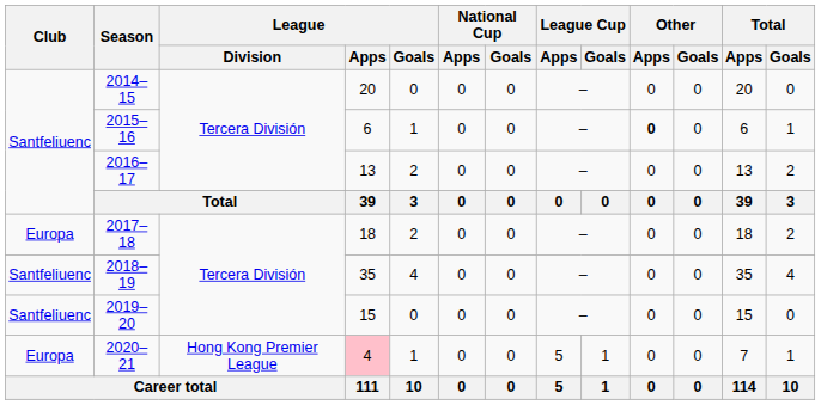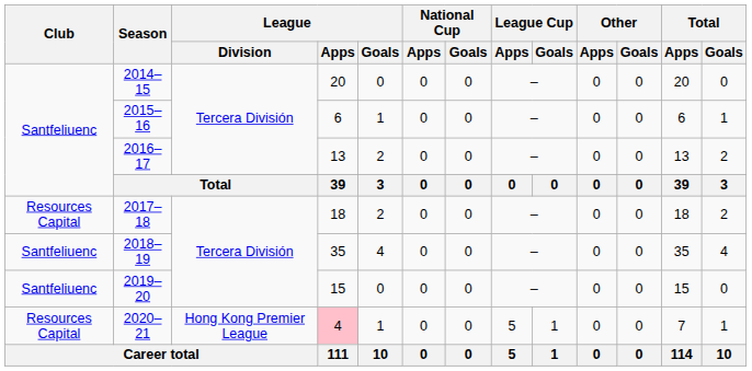2015–16 | Other / Apps: bold -> normal
2017–18 | Club: Europa -> Resources Capital
2020–21 | Club: Europa -> Resources Capital
